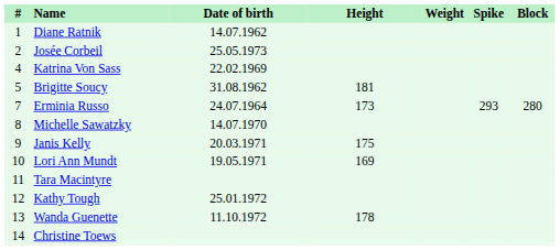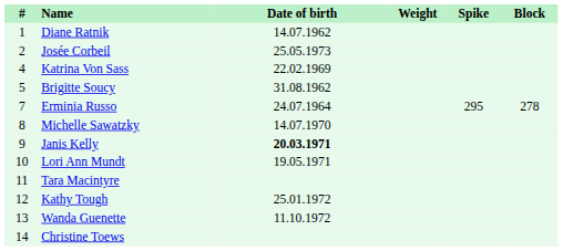- column: Height | 181 | 173 | 175 | 169 | 178
Erminia Russo | Spike: 293 -> 295
Erminia Russo | Block: 280 -> 278
Janis Kelly | Date of birth: normal -> bold
